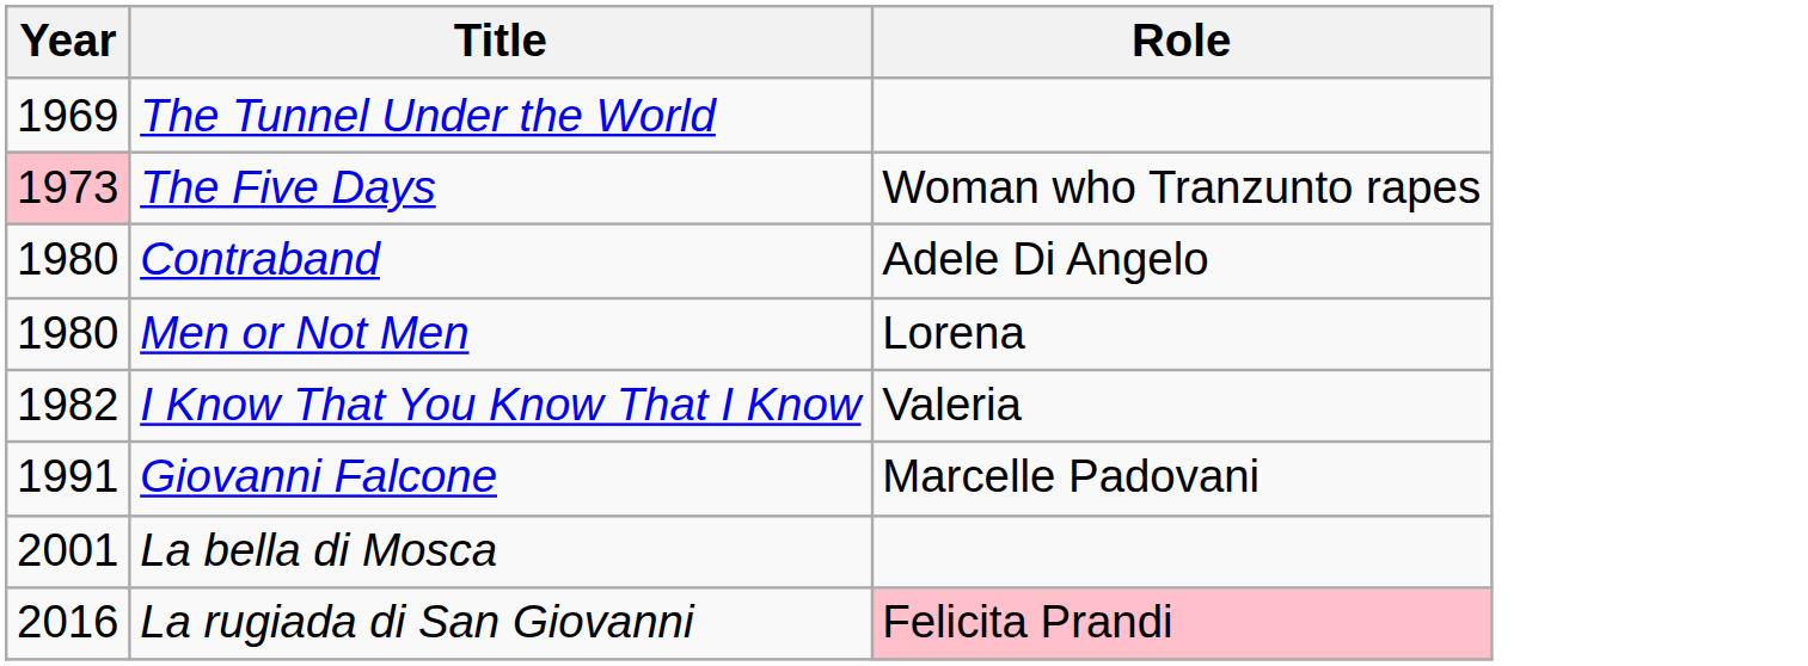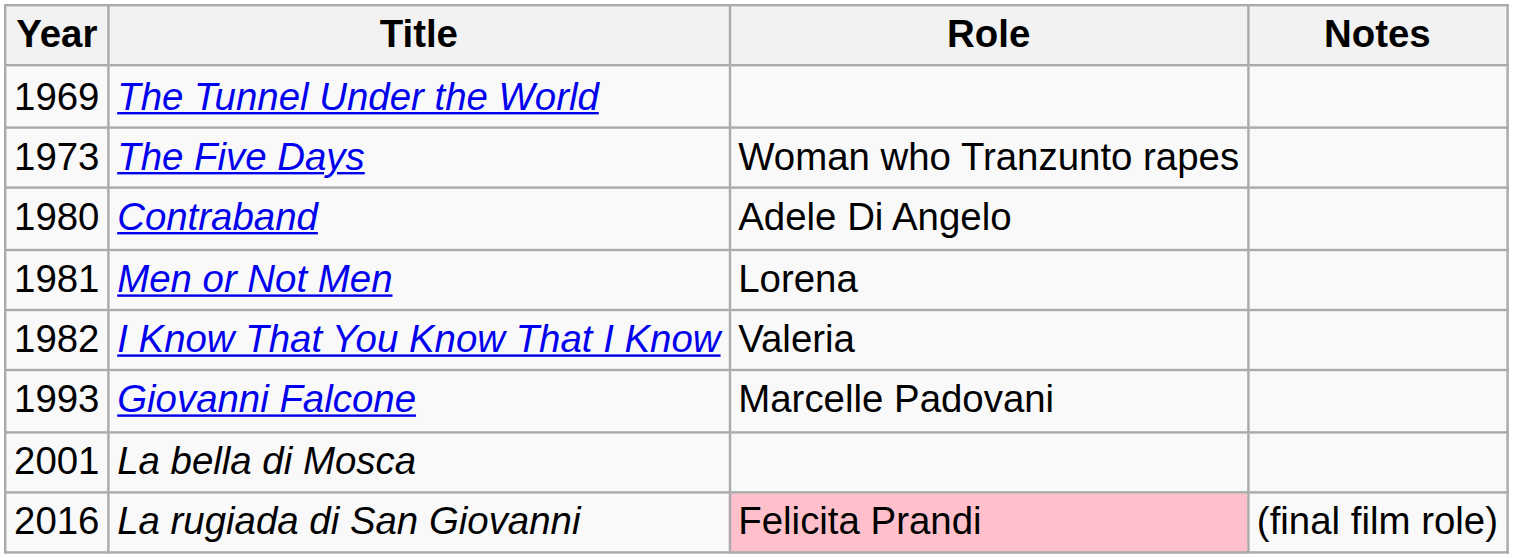+ column: Notes | (final film role)
The Five Days | Year: pink background -> no background
Men or Not Men | Year: 1980 -> 1981
Giovanni Falcone | Year: 1991 -> 1993
